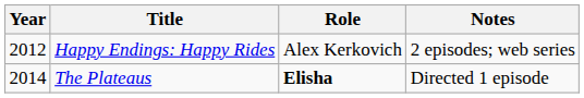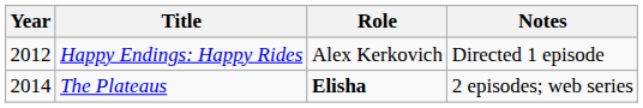Happy Endings: Happy Rides | Notes: 2 episodes; web series -> Directed 1 episode
The Plateaus | Notes: Directed 1 episode -> 2 episodes; web series
